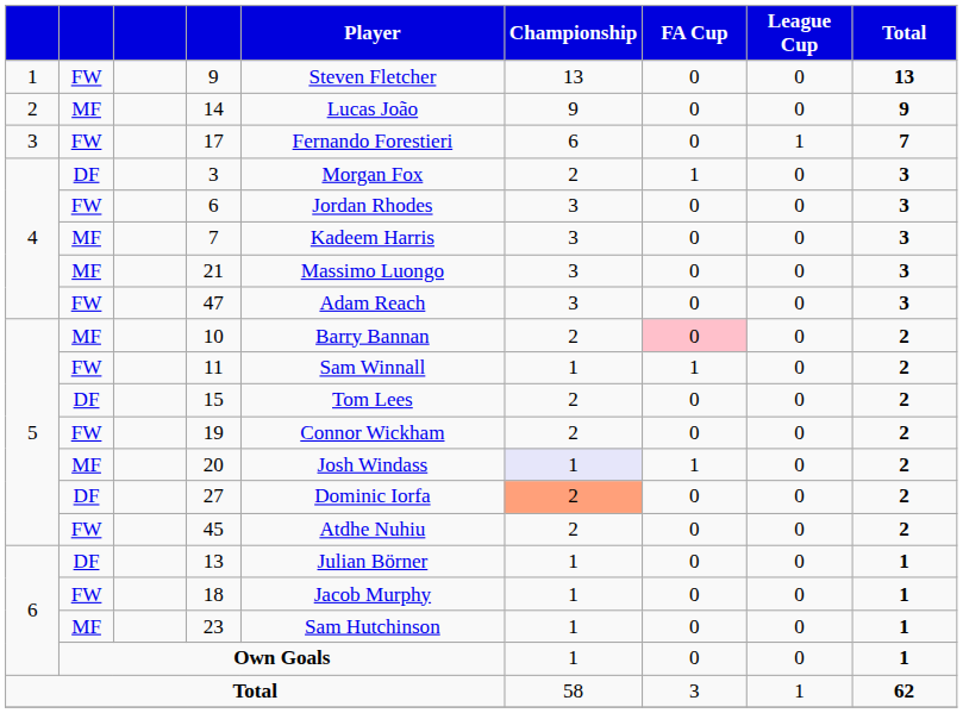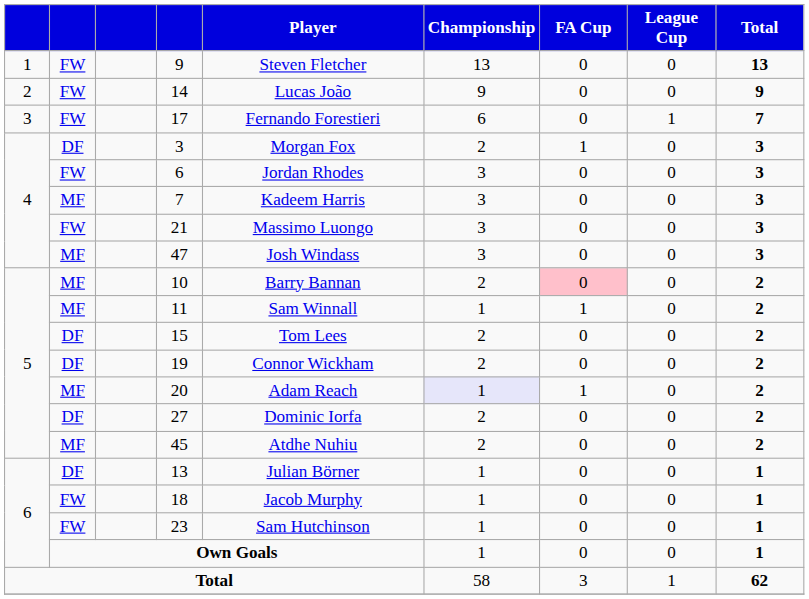14 | column 2: MF -> FW
21 | column 2: MF -> FW
47 | column 2: FW -> MF
47 | Player: Adam Reach -> Josh Windass
11 | column 2: FW -> MF
19 | column 2: FW -> DF
20 | Player: Josh Windass -> Adam Reach
27 | Championship: lightsalmon background -> no background
45 | column 2: FW -> MF
23 | column 2: MF -> FW
